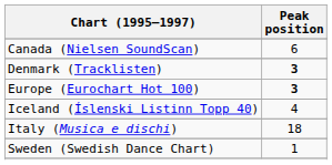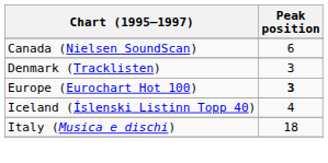Denmark (Tracklisten) | Peak position: bold -> normal
- row: Sweden (Swedish Dance Chart) | 1
